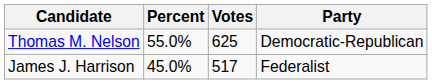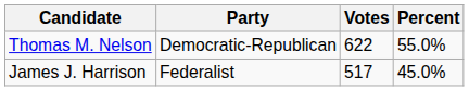columns swapped: Party <-> Percent
Thomas M. Nelson | Votes: 625 -> 622
